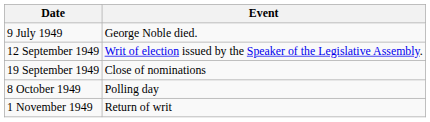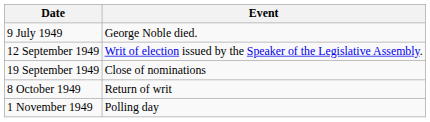8 October 1949 | Event: Polling day -> Return of writ
1 November 1949 | Event: Return of writ -> Polling day
